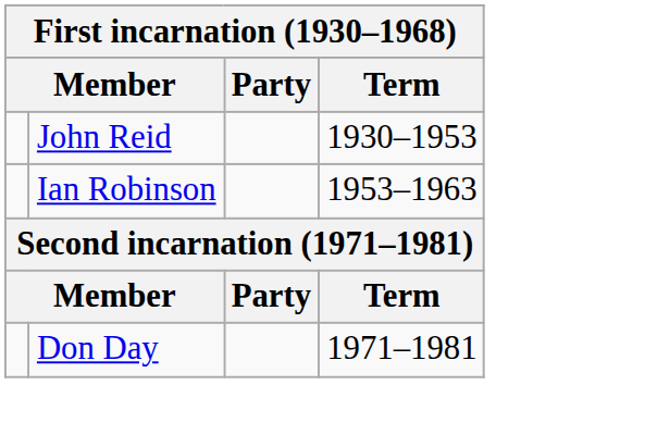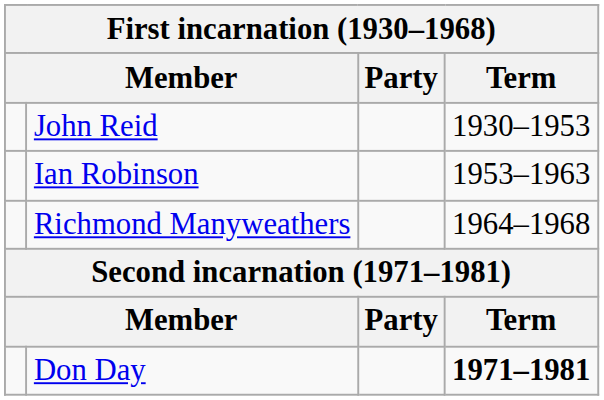+ row: Richmond Manyweathers | 1964–1968
Don Day | Term: normal -> bold
